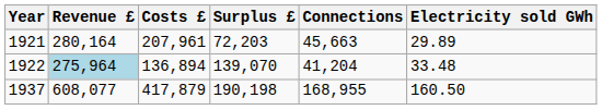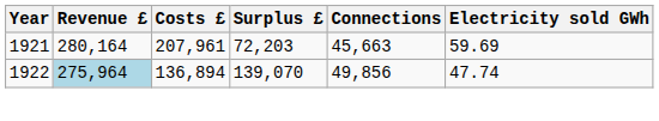1921 | Electricity sold GWh: 29.89 -> 59.69
1922 | Connections: 41,204 -> 49,856
1922 | Electricity sold GWh: 33.48 -> 47.74
- row: 1937 | 608,077 | 417,879 | 190,198 | 168,955 | 160.50
